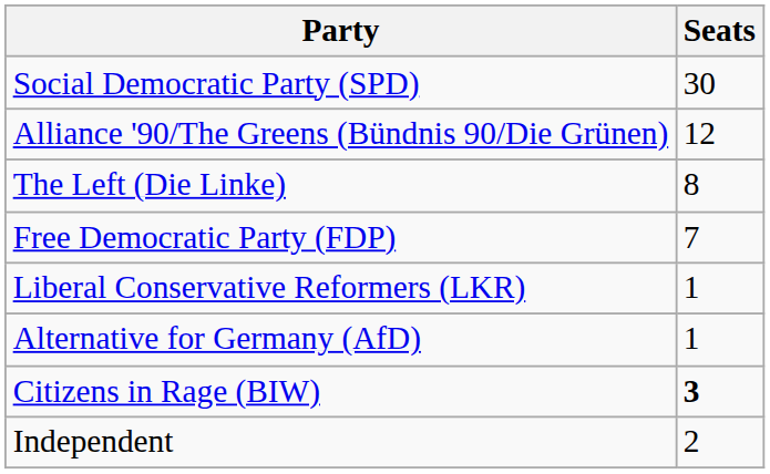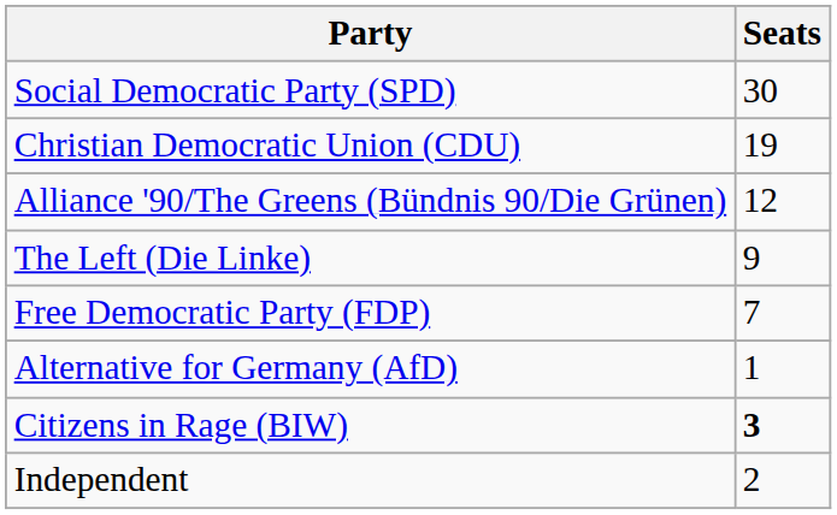+ row: Christian Democratic Union (CDU) | 19
The Left (Die Linke) | Seats: 8 -> 9
- row: Liberal Conservative Reformers (LKR) | 1
